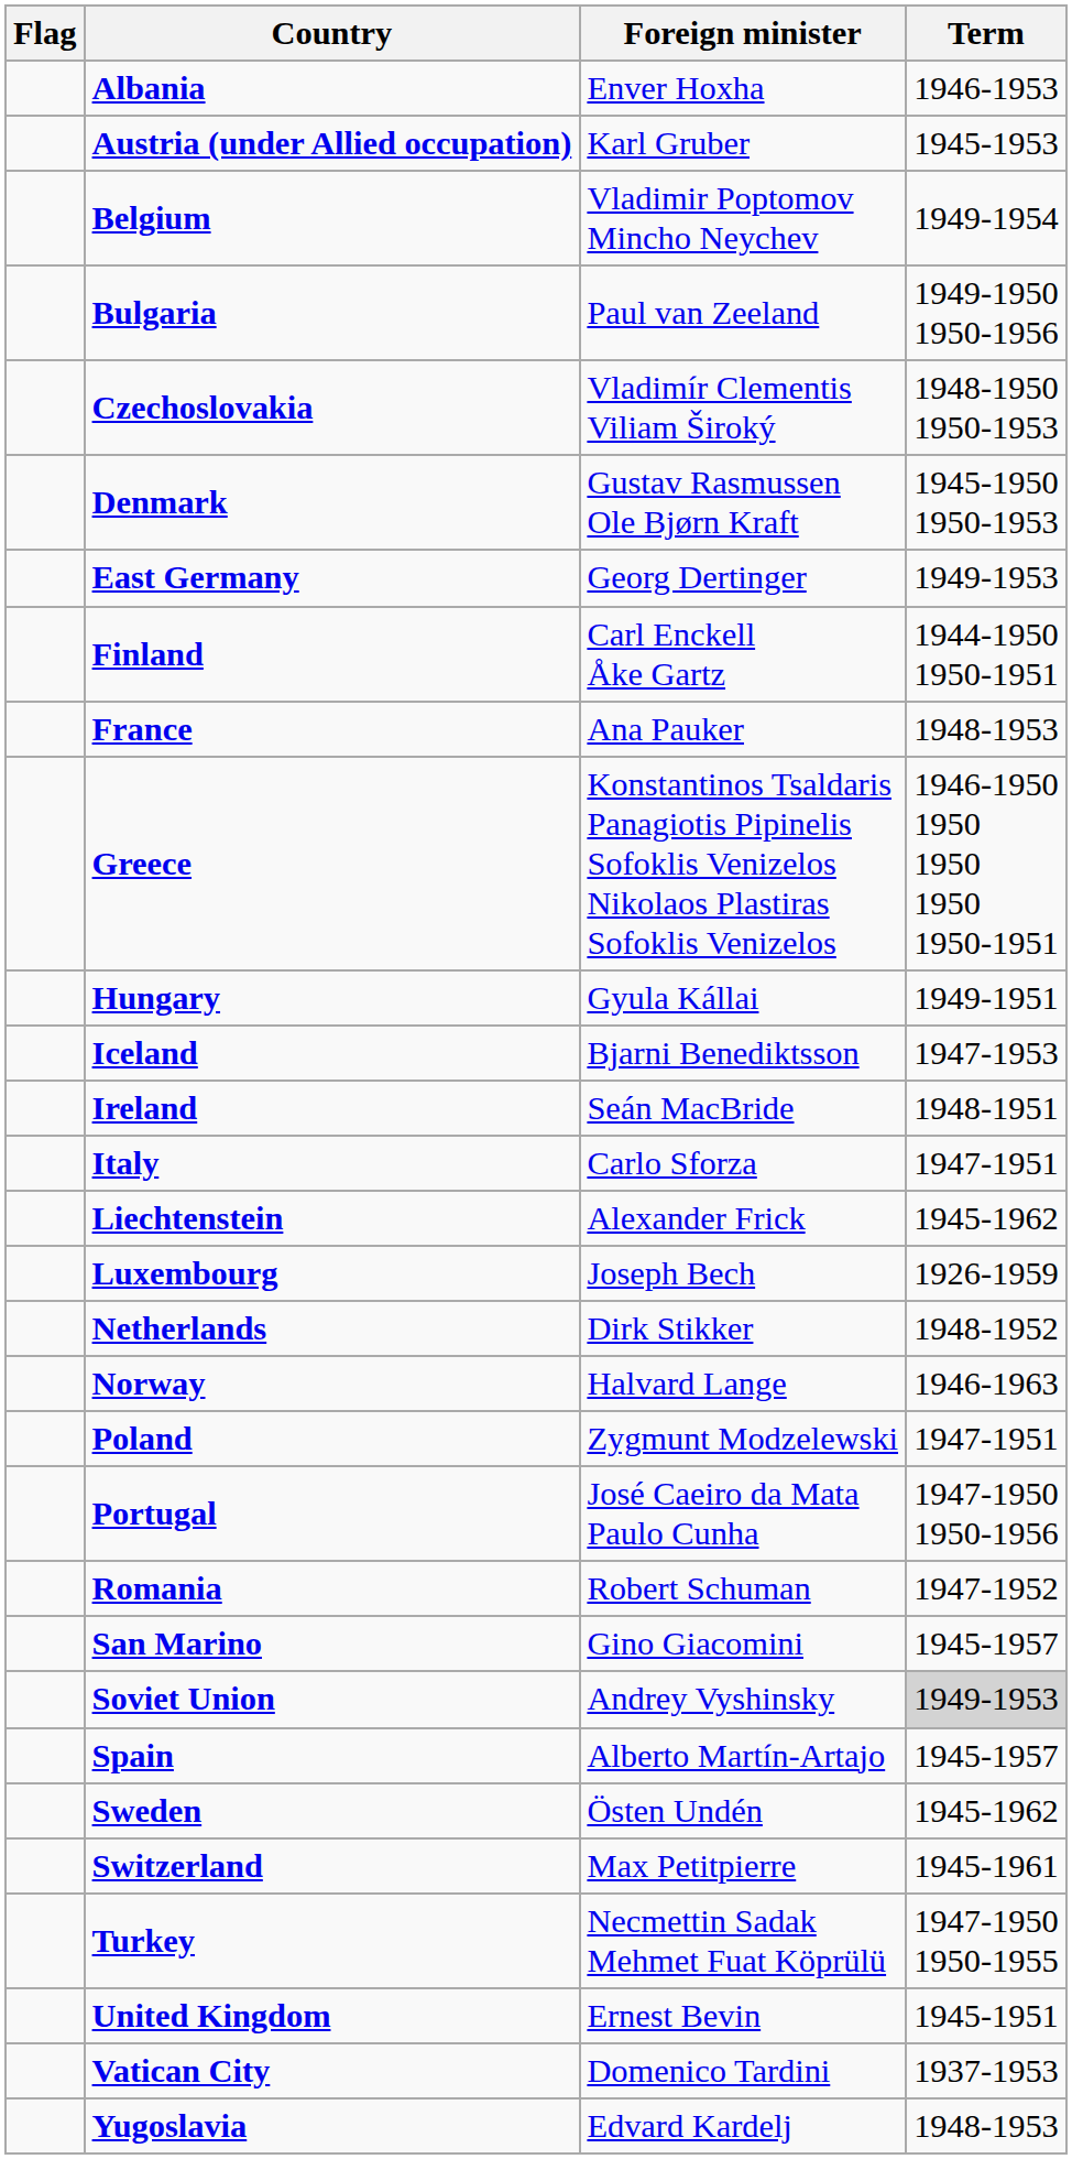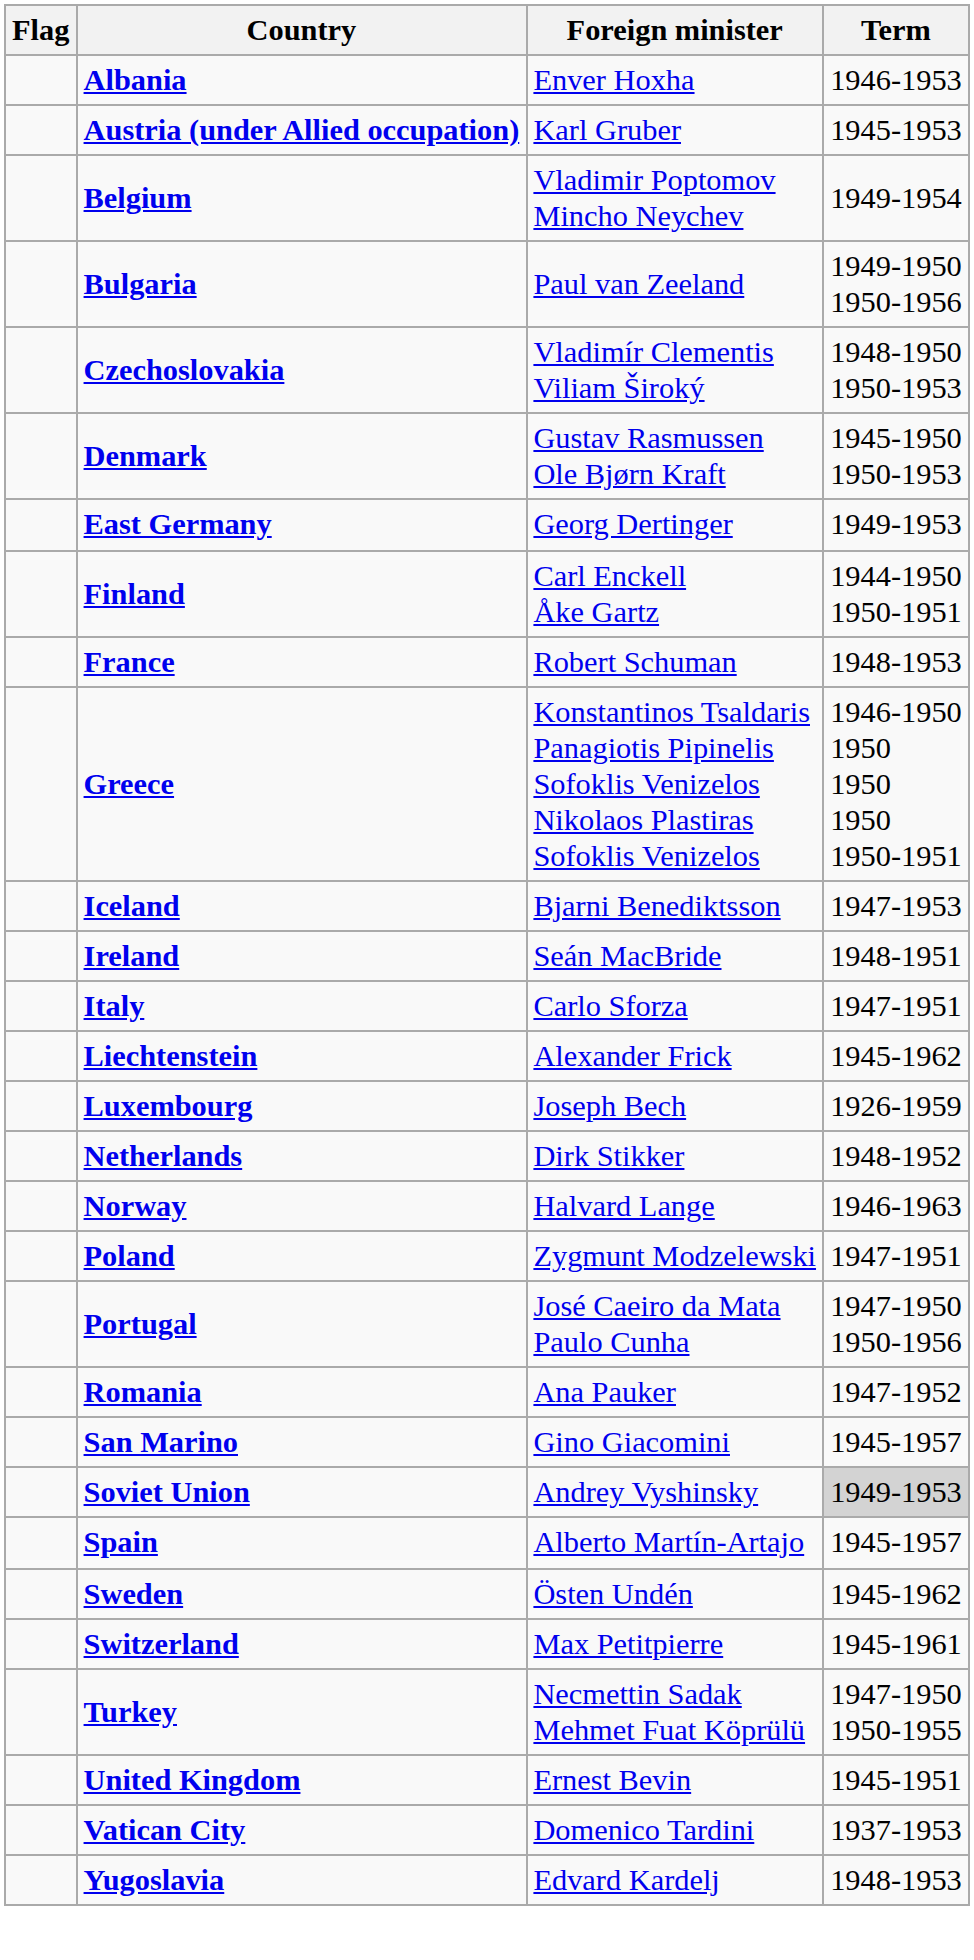France | Foreign minister: Ana Pauker -> Robert Schuman
- row: Hungary | Gyula Kállai | 1949-1951
Romania | Foreign minister: Robert Schuman -> Ana Pauker
